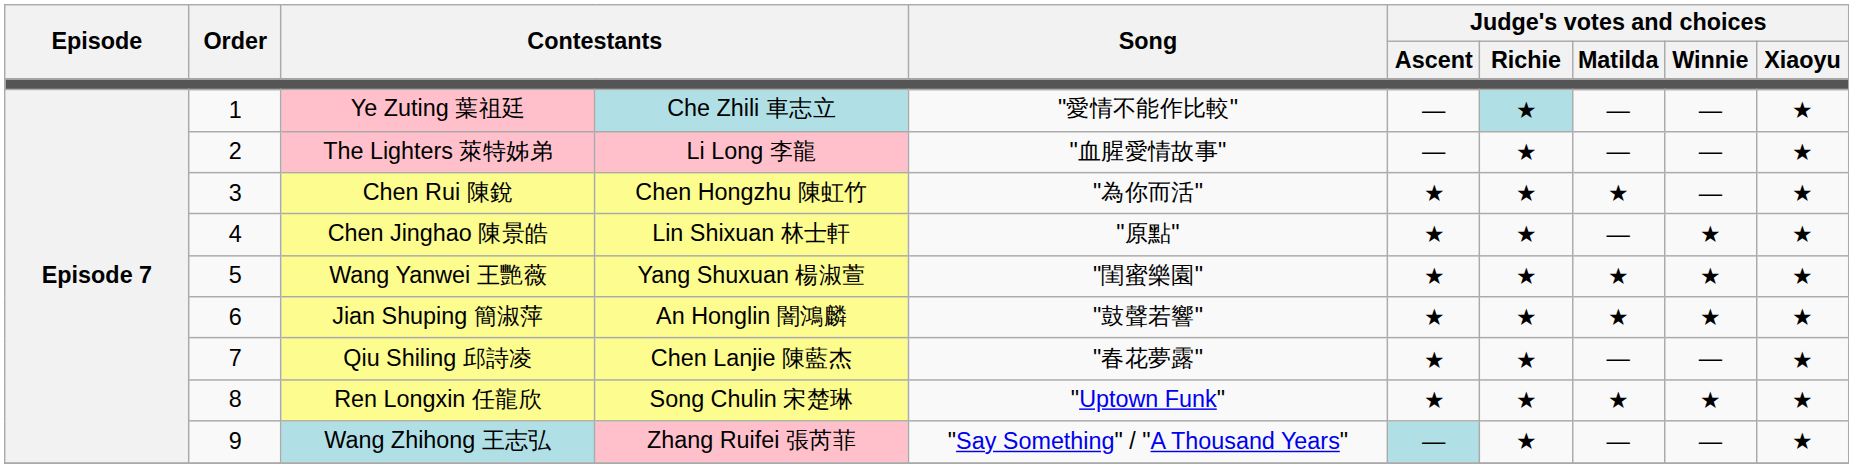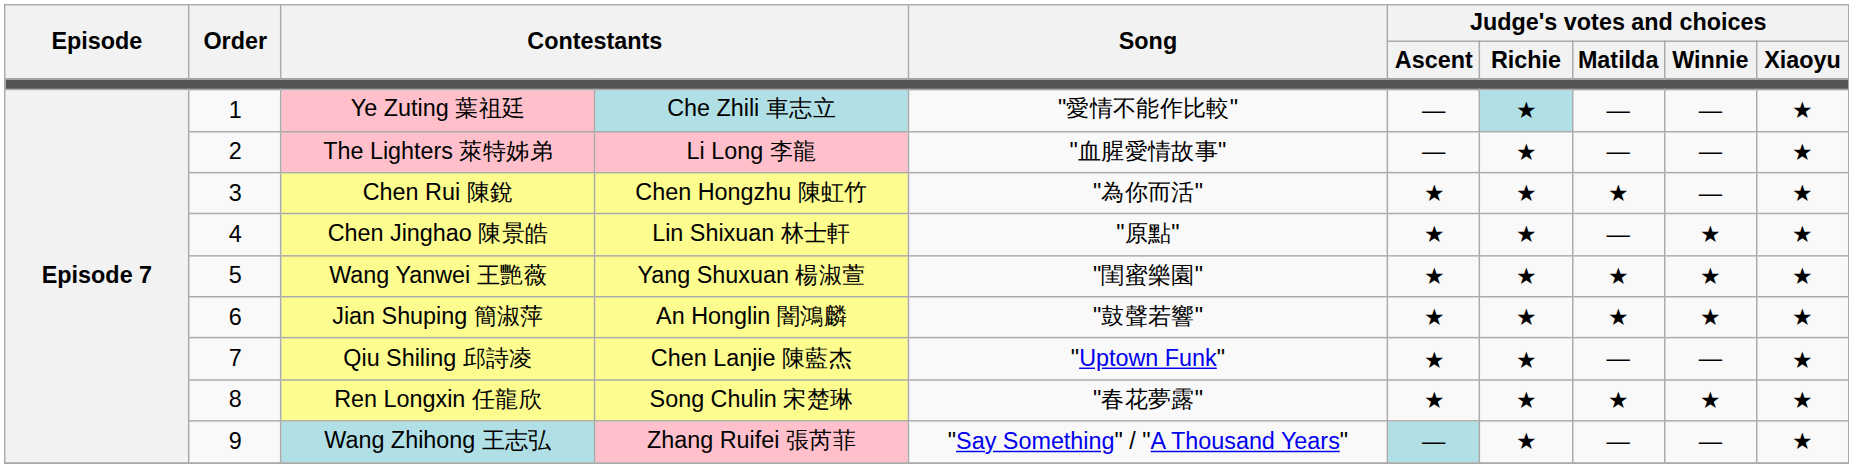Qiu Shiling 邱詩凌 | Song: "春花夢露" -> "Uptown Funk"
Ren Longxin 任龍欣 | Song: "Uptown Funk" -> "春花夢露"
